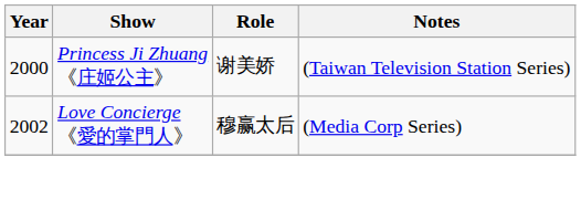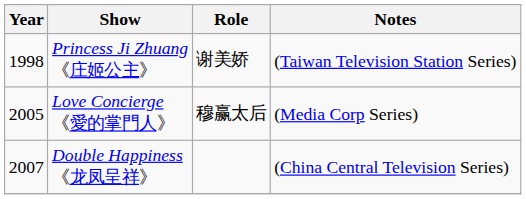Princess Ji Zhuang 《庄姬公主》 | Year: 2000 -> 1998
Love Concierge 《愛的掌門人》 | Year: 2002 -> 2005
+ row: 2007 | Double Happiness 《龙凤呈祥》 | (China Central Television Series)
